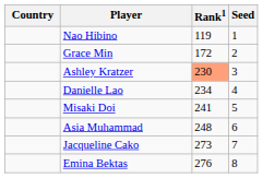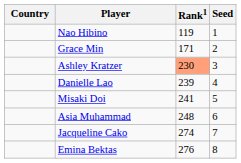Grace Min | Rank1: 172 -> 171
Danielle Lao | Rank1: 234 -> 239
Jacqueline Cako | Rank1: 273 -> 274
